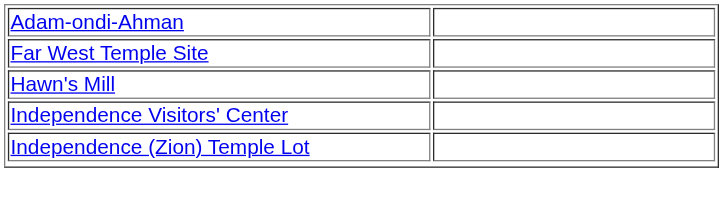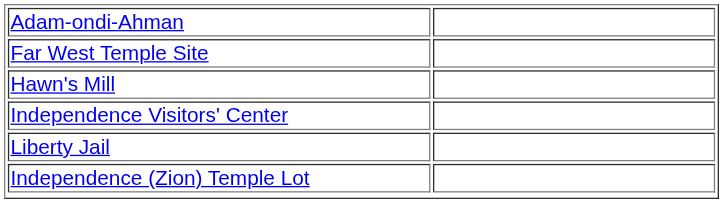+ row: Liberty Jail
